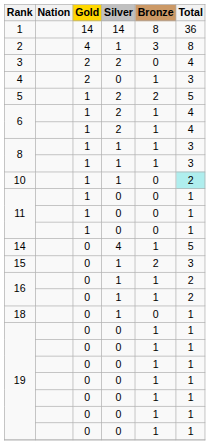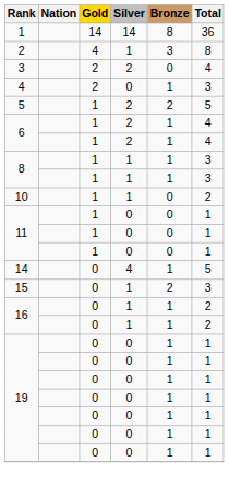10 | Total: paleturquoise background -> no background
- row: 18 | 0 | 1 | 0 | 1
